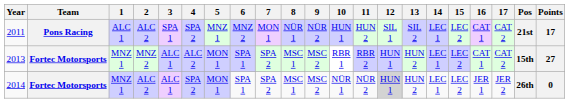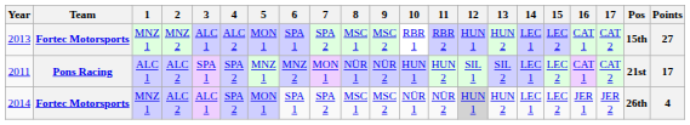rows swapped: 2011 <-> 2013
2014 | Points: 0 -> 4
